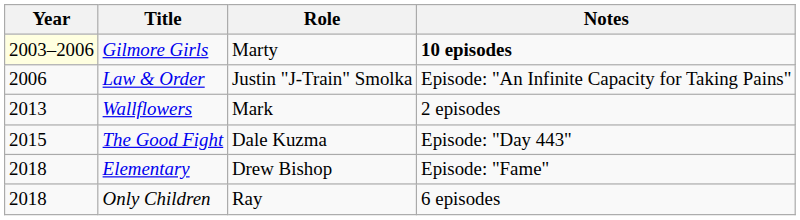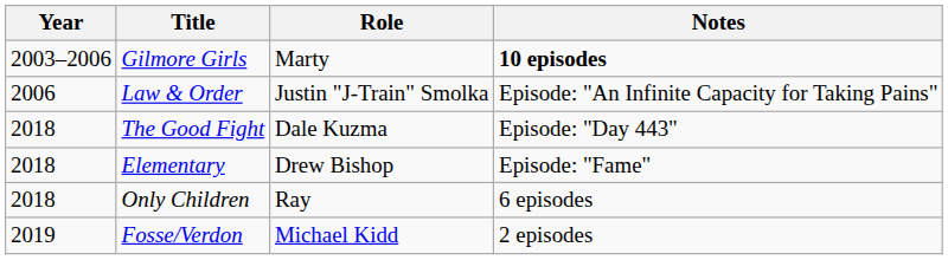Gilmore Girls | Year: lightyellow background -> no background
- row: 2013 | Wallflowers | Mark | 2 episodes
The Good Fight | Year: 2015 -> 2018
+ row: 2019 | Fosse/Verdon | Michael Kidd | 2 episodes
